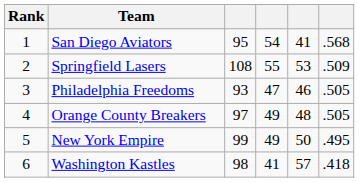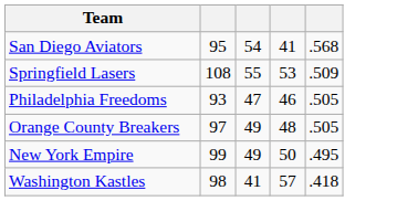- column: Rank | 1 | 2 | 3 | 4 | 5 | 6
